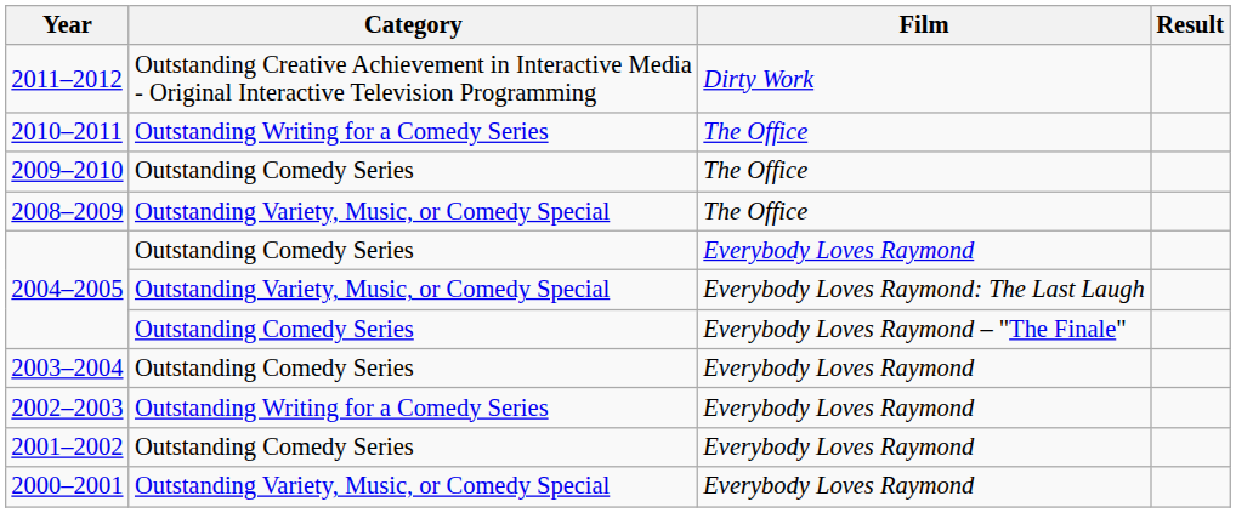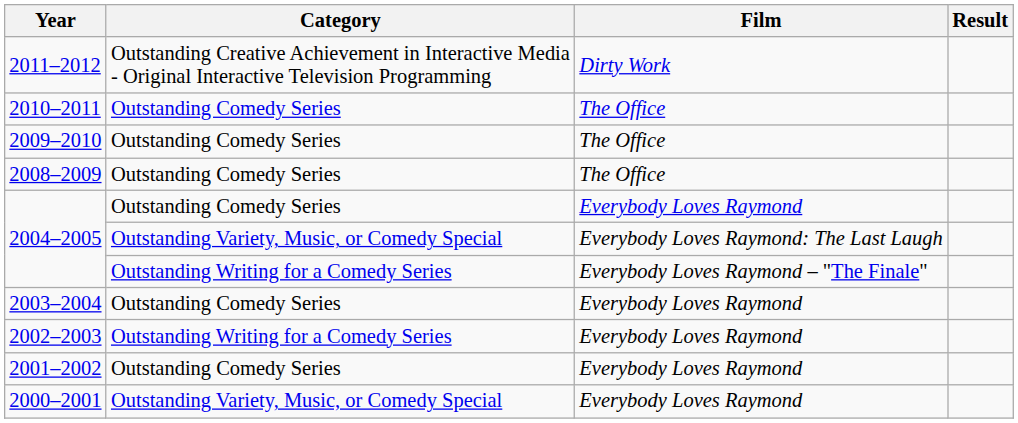2010–2011 | Category: Outstanding Writing for a Comedy Series -> Outstanding Comedy Series
2008–2009 | Category: Outstanding Variety, Music, or Comedy Special -> Outstanding Comedy Series
2004–2005 / Everybody Loves Raymond – "The Finale" | Category: Outstanding Comedy Series -> Outstanding Writing for a Comedy Series
